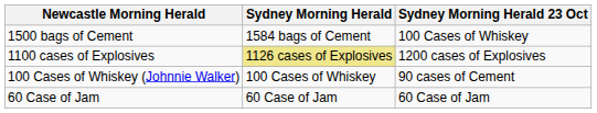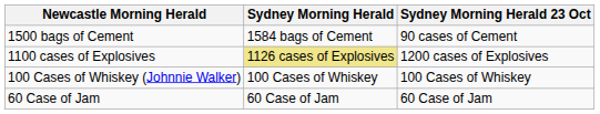1500 bags of Cement | Sydney Morning Herald 23 Oct: 100 Cases of Whiskey -> 90 cases of Cement
100 Cases of Whiskey (Johnnie Walker) | Sydney Morning Herald 23 Oct: 90 cases of Cement -> 100 Cases of Whiskey
